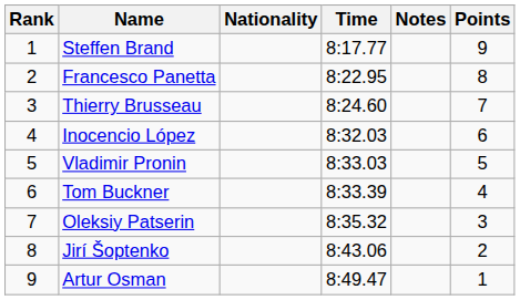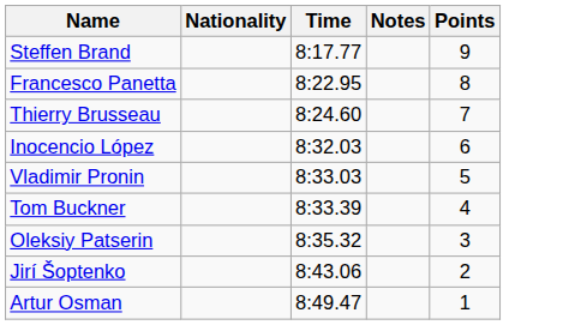- column: Rank | 1 | 2 | 3 | 4 | 5 | 6 | 7 | 8 | 9
